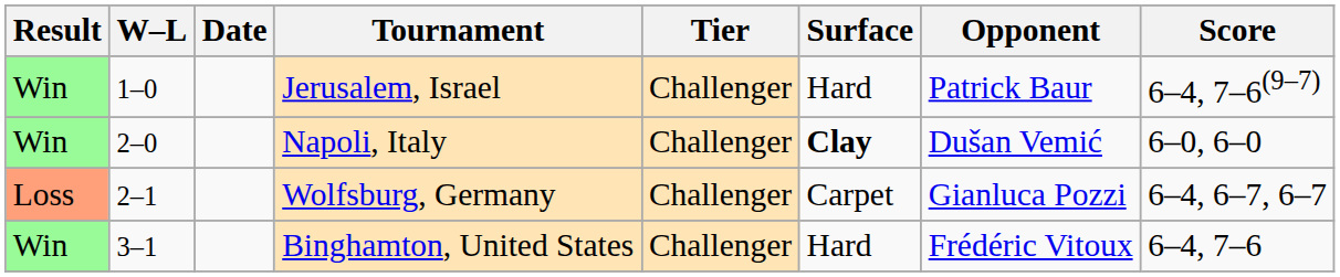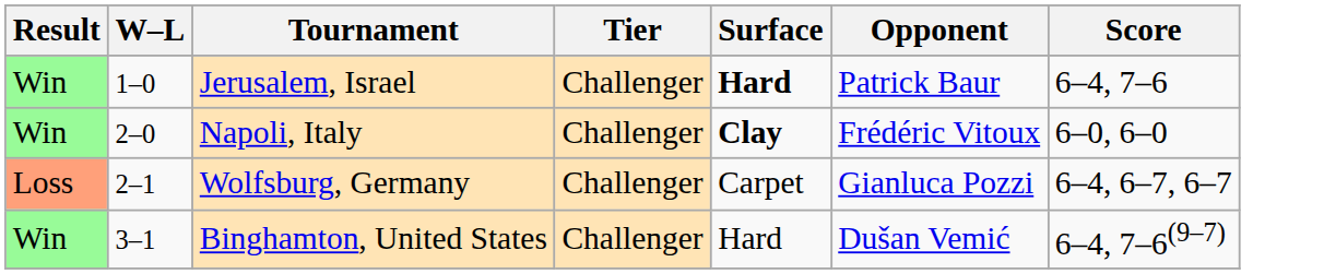- column: Date
Jerusalem, Israel | Surface: normal -> bold
Jerusalem, Israel | Score: 6–4, 7–6(9–7) -> 6–4, 7–6
Napoli, Italy | Opponent: Dušan Vemić -> Frédéric Vitoux
Binghamton, United States | Opponent: Frédéric Vitoux -> Dušan Vemić
Binghamton, United States | Score: 6–4, 7–6 -> 6–4, 7–6(9–7)
